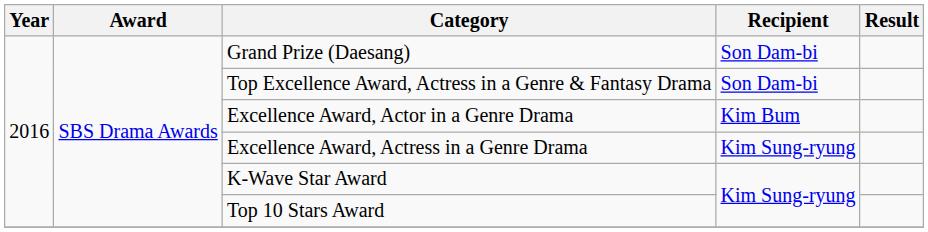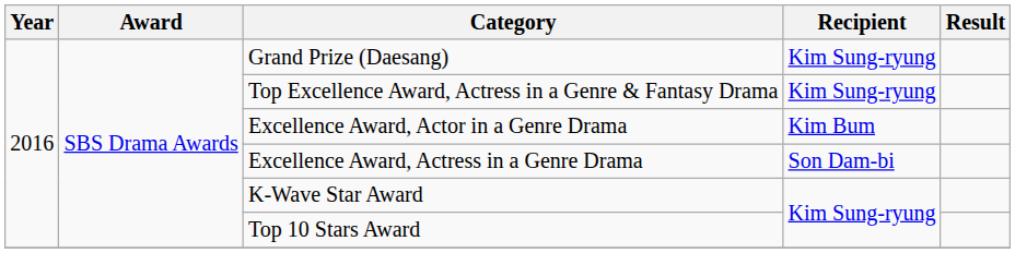Grand Prize (Daesang) | Recipient: Son Dam-bi -> Kim Sung-ryung
Top Excellence Award, Actress in a Genre & Fantasy Drama | Recipient: Son Dam-bi -> Kim Sung-ryung
Excellence Award, Actress in a Genre Drama | Recipient: Kim Sung-ryung -> Son Dam-bi
